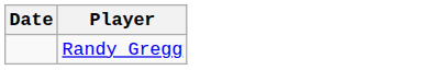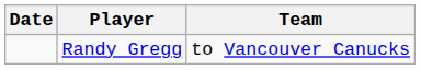+ column: Team | to Vancouver Canucks
